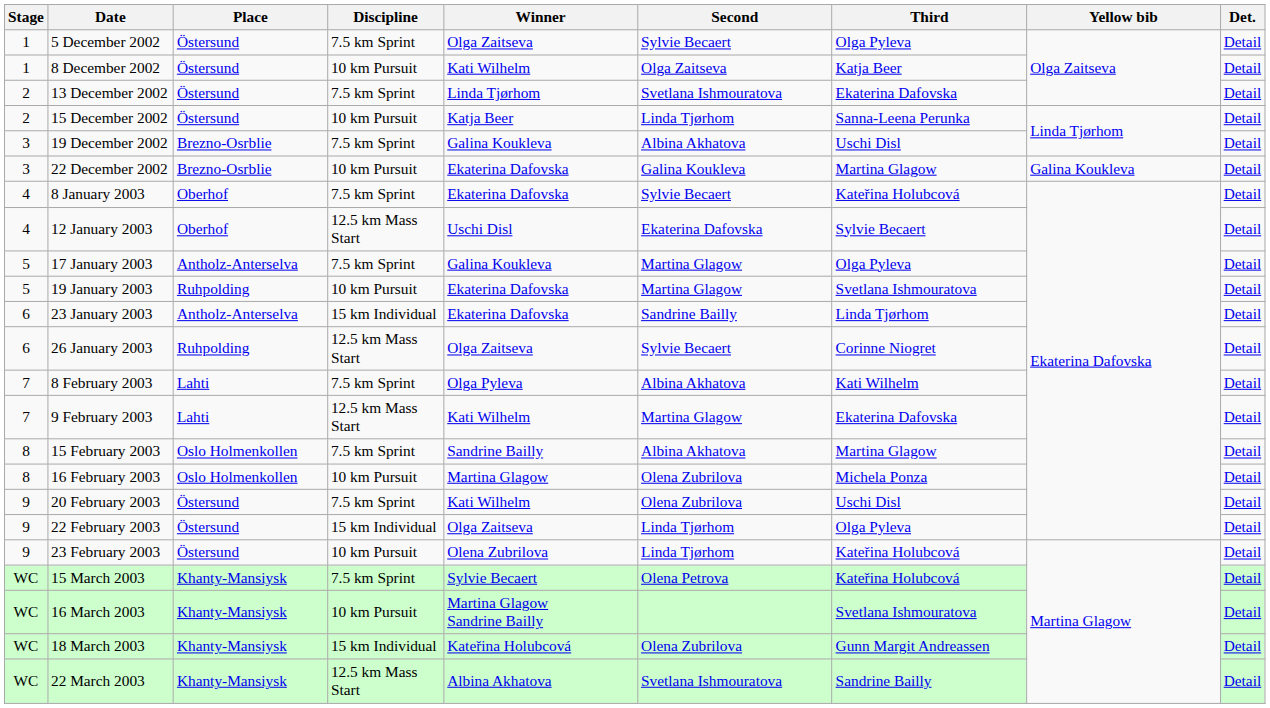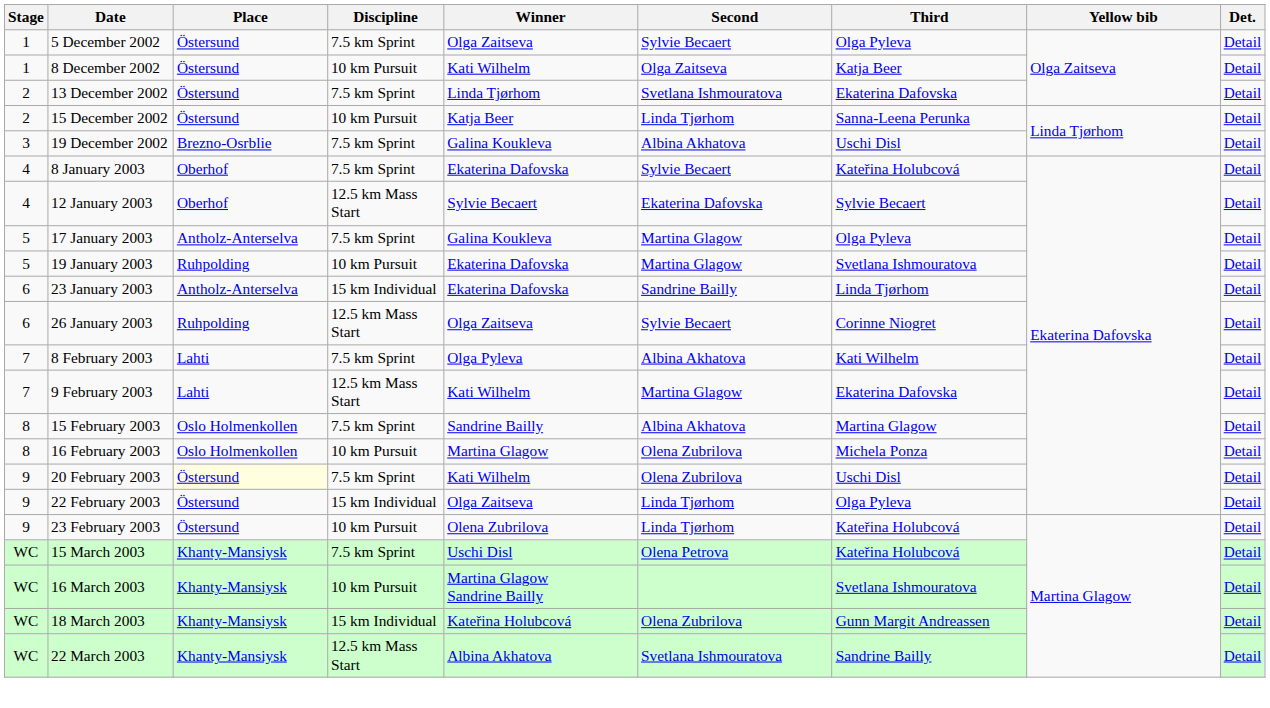- row: 3 | 22 December 2002 | Brezno-Osrblie | 10 km Pursuit | Ekaterina Dafovska | Galina Koukleva | Martina Glagow | Galina Koukleva | Detail
12 January 2003 | Winner: Uschi Disl -> Sylvie Becaert
20 February 2003 | Place: no background -> lightyellow background
15 March 2003 | Winner: Sylvie Becaert -> Uschi Disl
